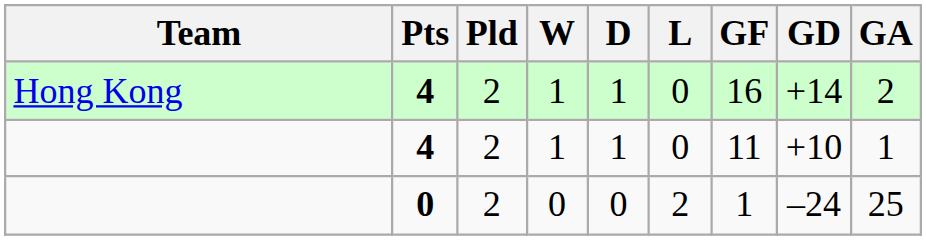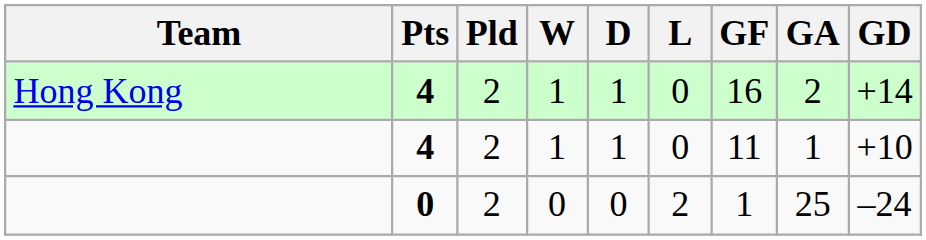columns swapped: GA <-> GD
